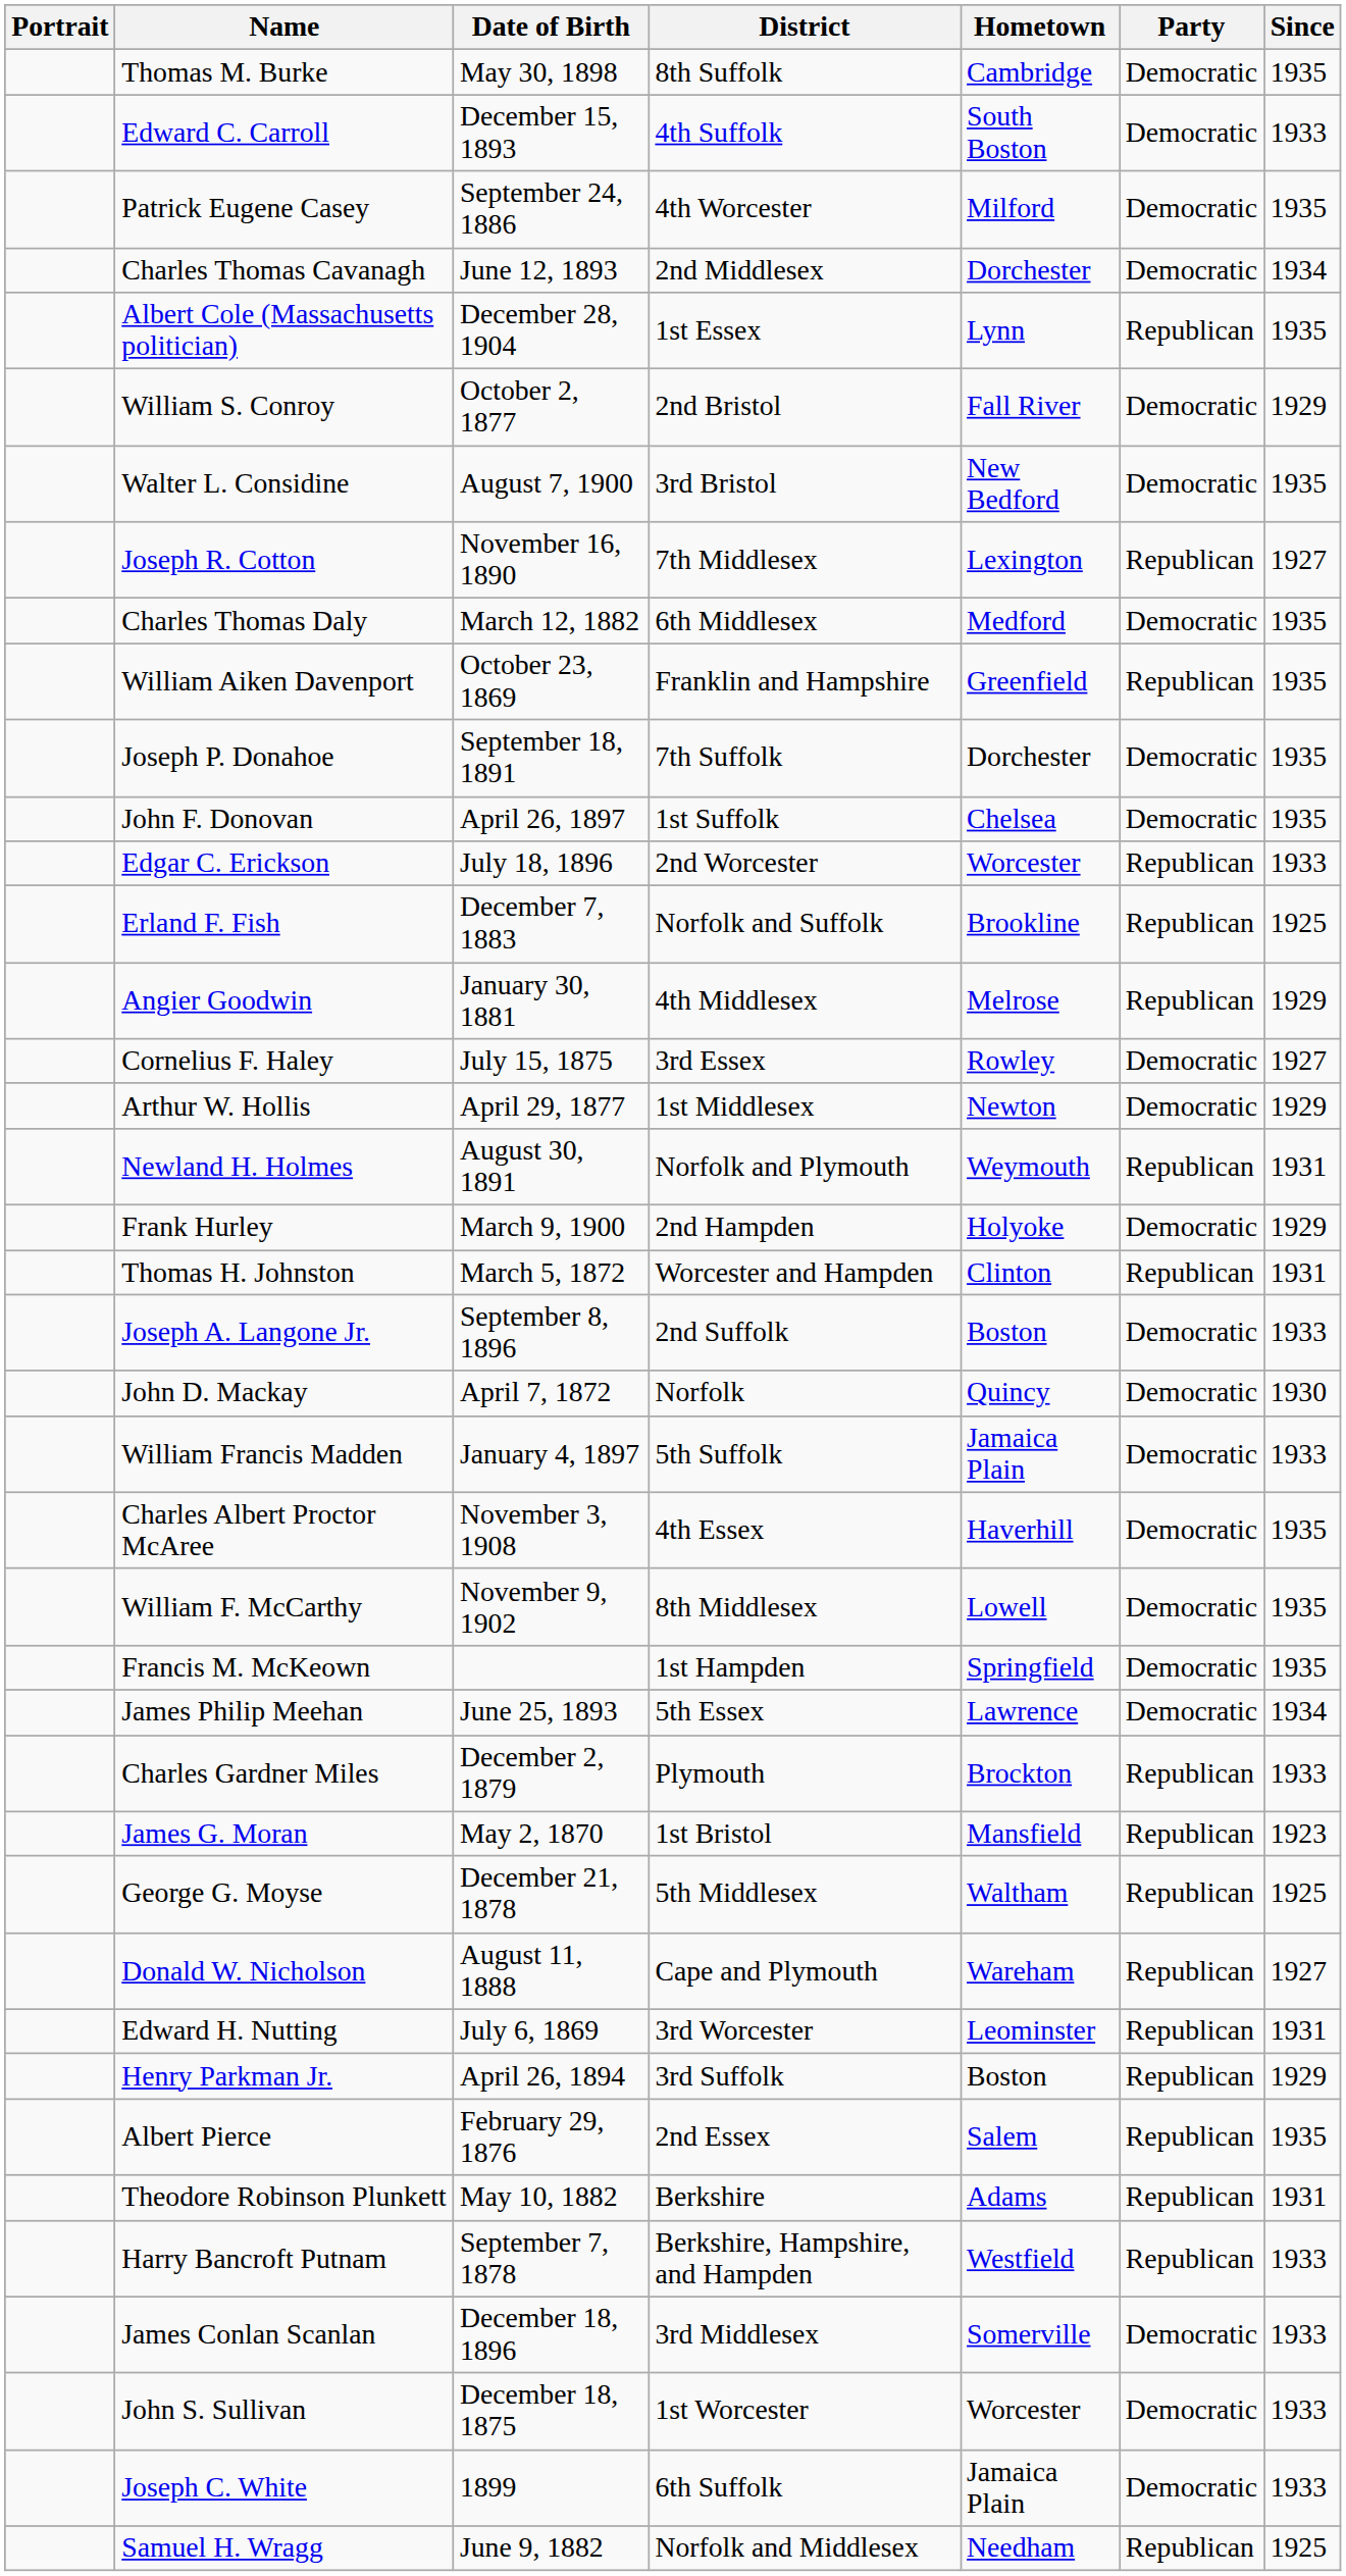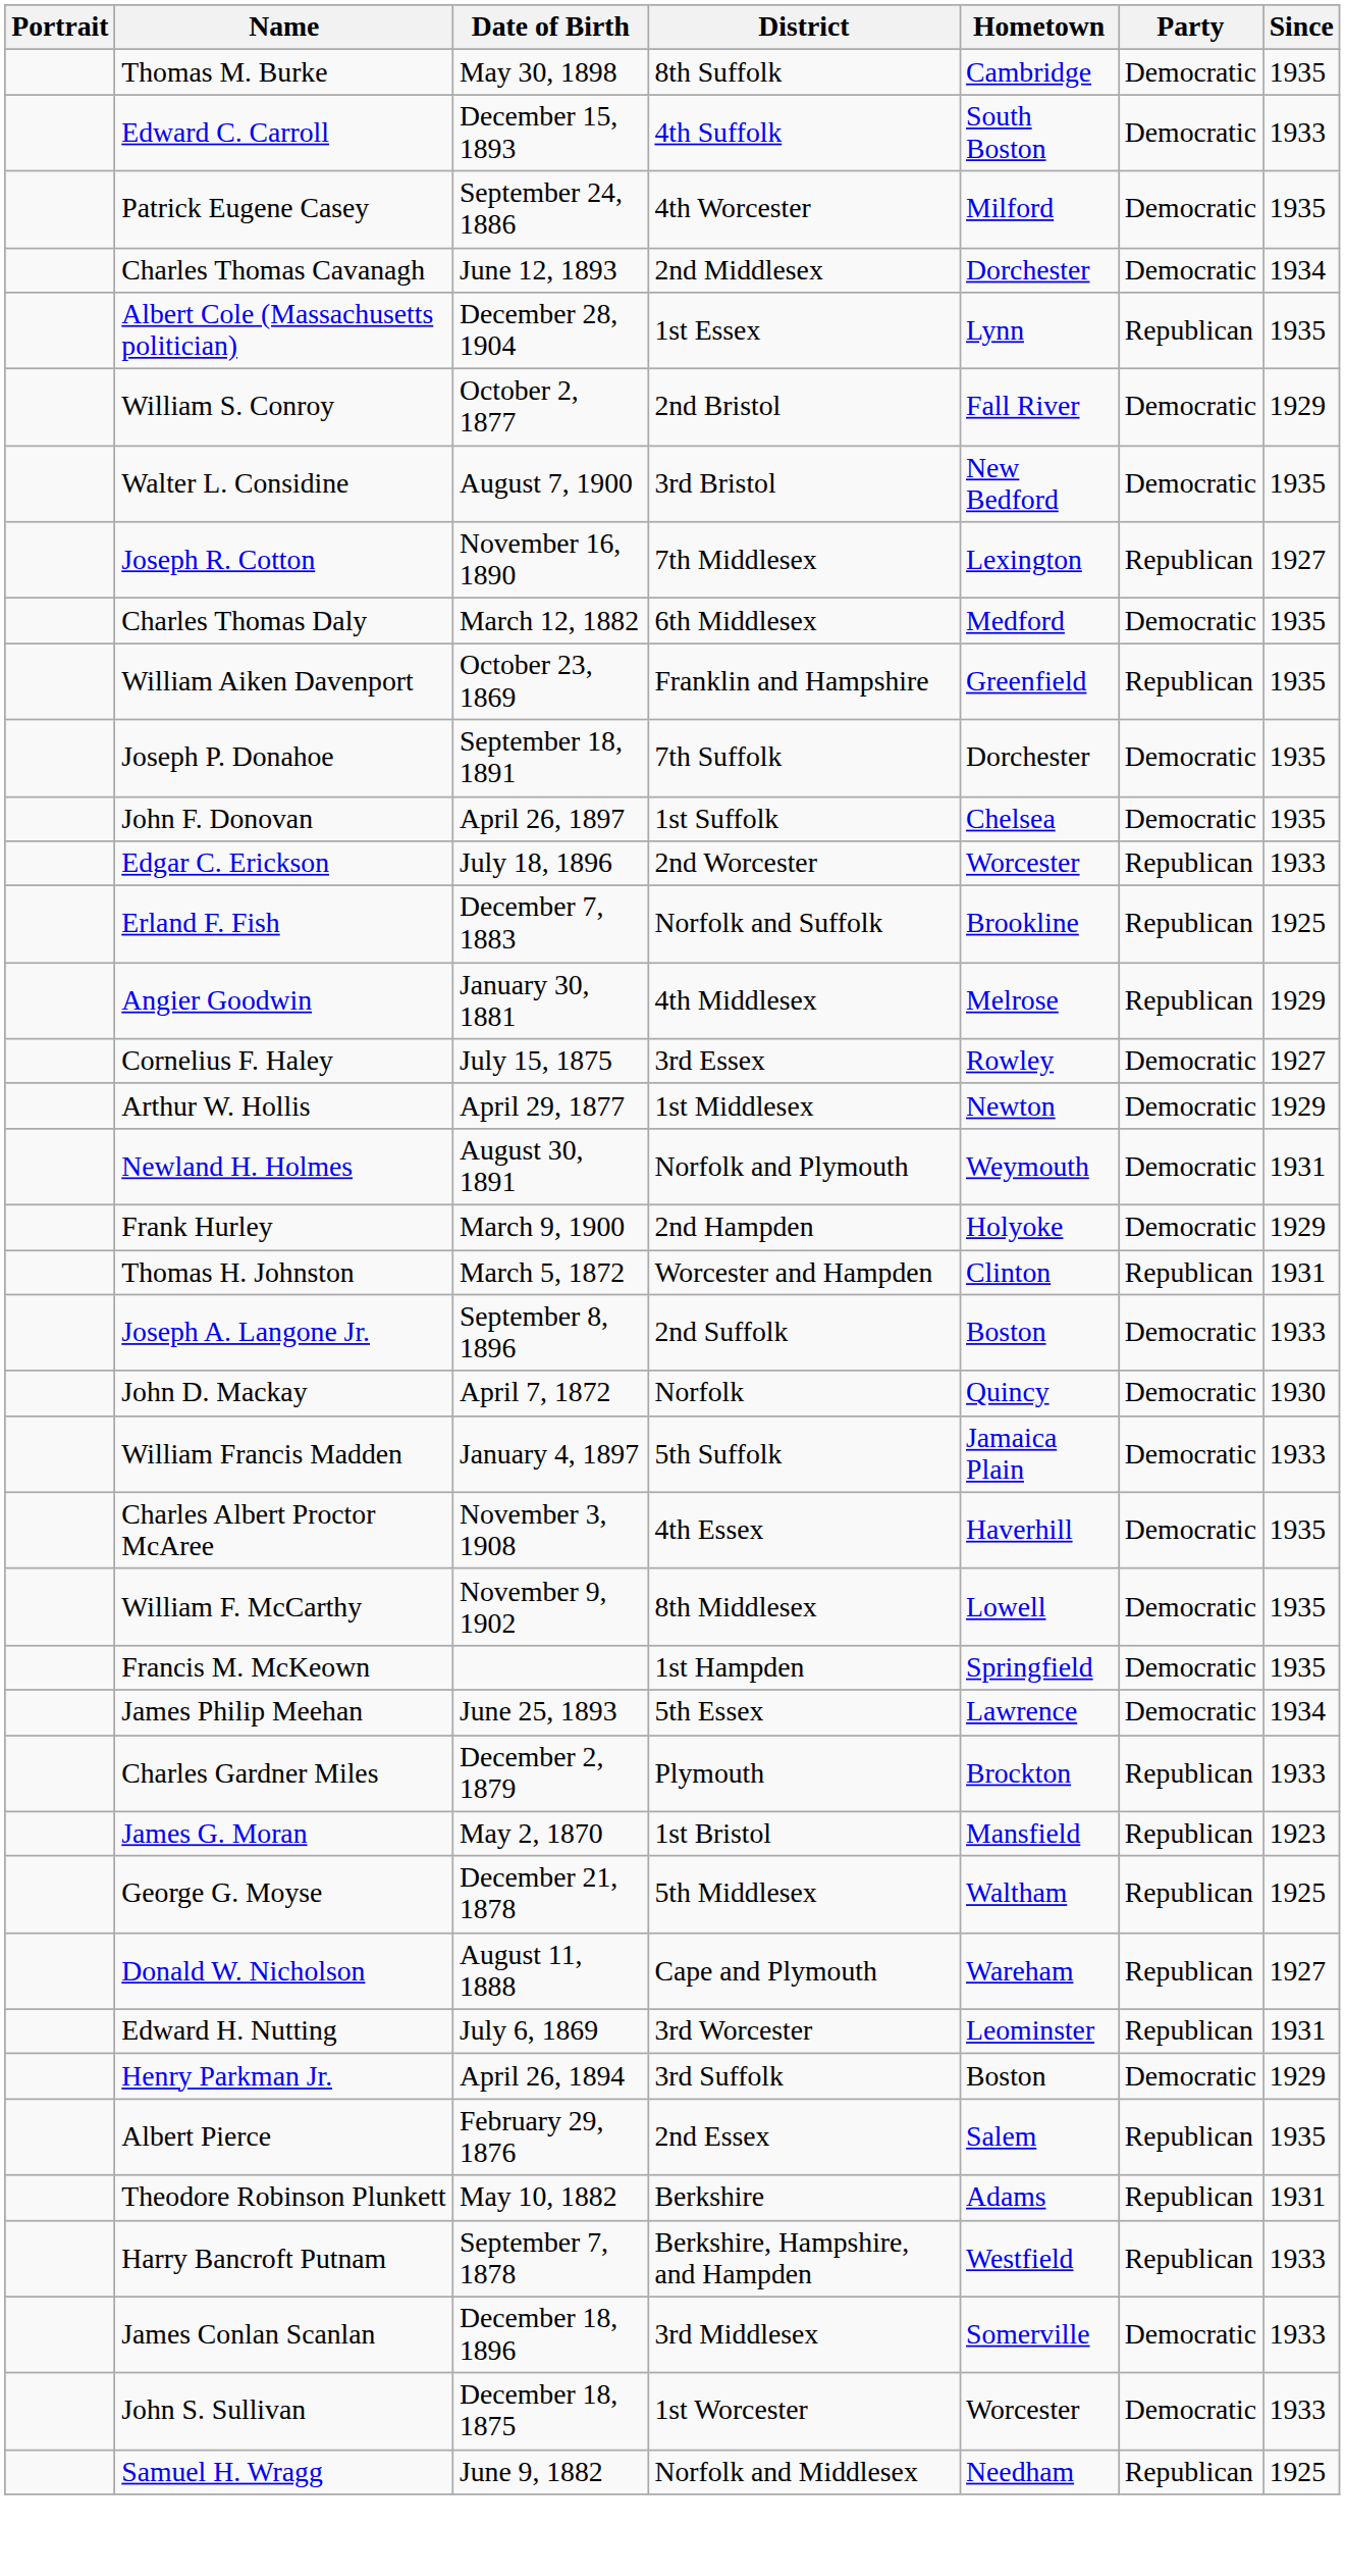Newland H. Holmes | Party: Republican -> Democratic
Henry Parkman Jr. | Party: Republican -> Democratic
- row: Joseph C. White | 1899 | 6th Suffolk | Jamaica Plain | Democratic | 1933
